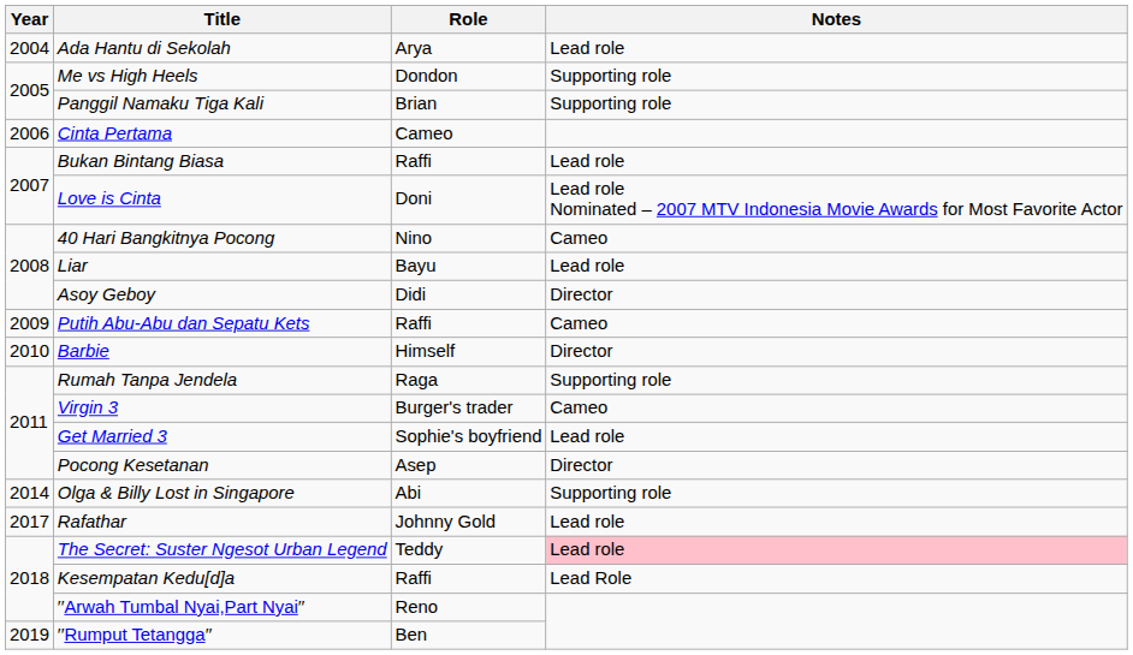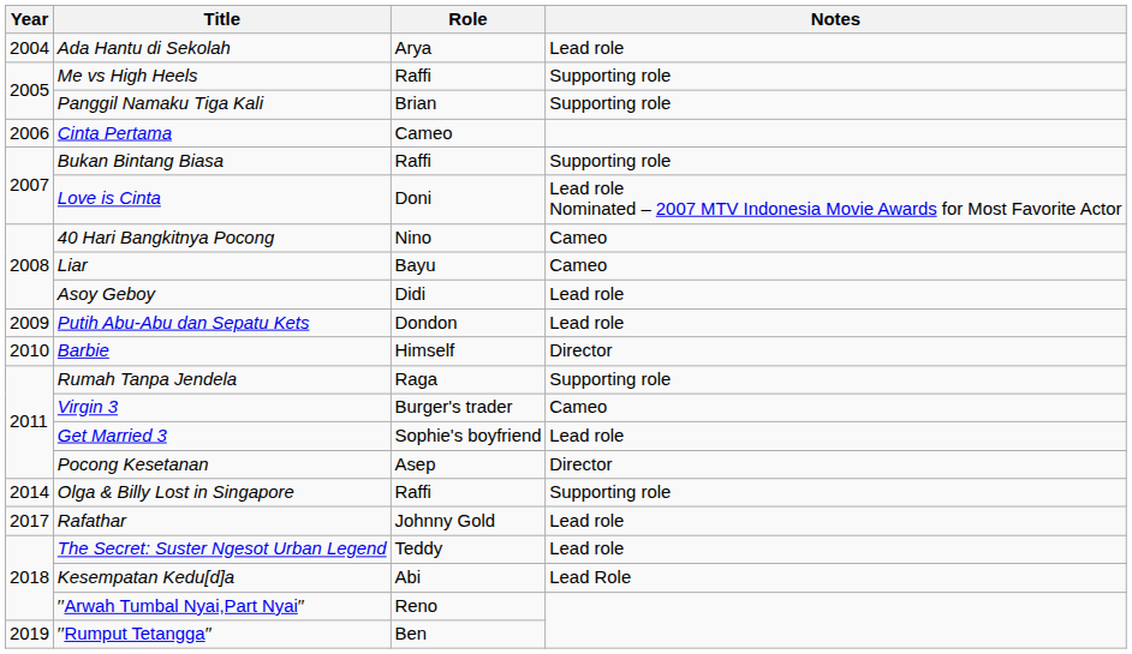Me vs High Heels | Role: Dondon -> Raffi
Bukan Bintang Biasa | Notes: Lead role -> Supporting role
Liar | Notes: Lead role -> Cameo
Asoy Geboy | Notes: Director -> Lead role
Putih Abu-Abu dan Sepatu Kets | Role: Raffi -> Dondon
Putih Abu-Abu dan Sepatu Kets | Notes: Cameo -> Lead role
Olga & Billy Lost in Singapore | Role: Abi -> Raffi
The Secret: Suster Ngesot Urban Legend | Notes: pink background -> no background
Kesempatan Kedu[d]a | Role: Raffi -> Abi
